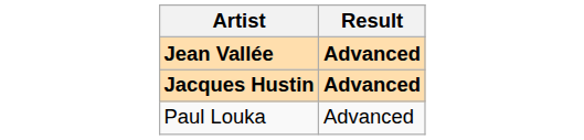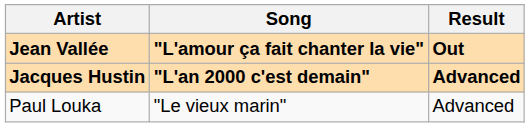+ column: Song | "L'amour ça fait chanter la vie" | "L'an 2000 c'est demain" | "Le vieux marin"
Jean Vallée | Result: Advanced -> Out
